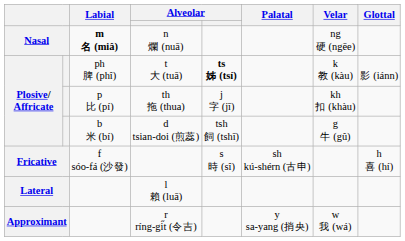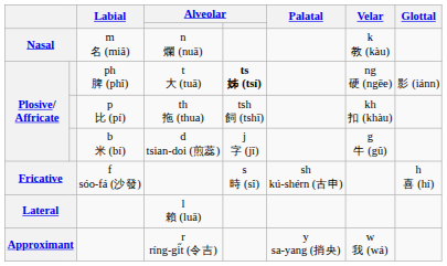n 爛 (nuā) | Labial: bold -> normal
n 爛 (nuā) | Velar: ng 硬 (ngēe) -> k 教 (kàu)
t 大 (tuā) | Velar: k 教 (kàu) -> ng 硬 (ngēe)
th 拖 (thua) | column 5: j 字 (jī) -> tsh 飼 (tshī)
d tsian-doi (煎蕊) | column 5: tsh 飼 (tshī) -> j 字 (jī)
